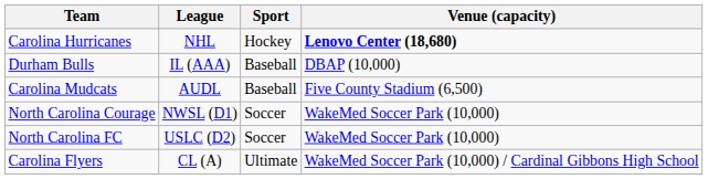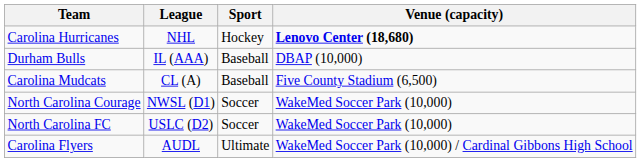Carolina Mudcats | League: AUDL -> CL (A)
Carolina Flyers | League: CL (A) -> AUDL
